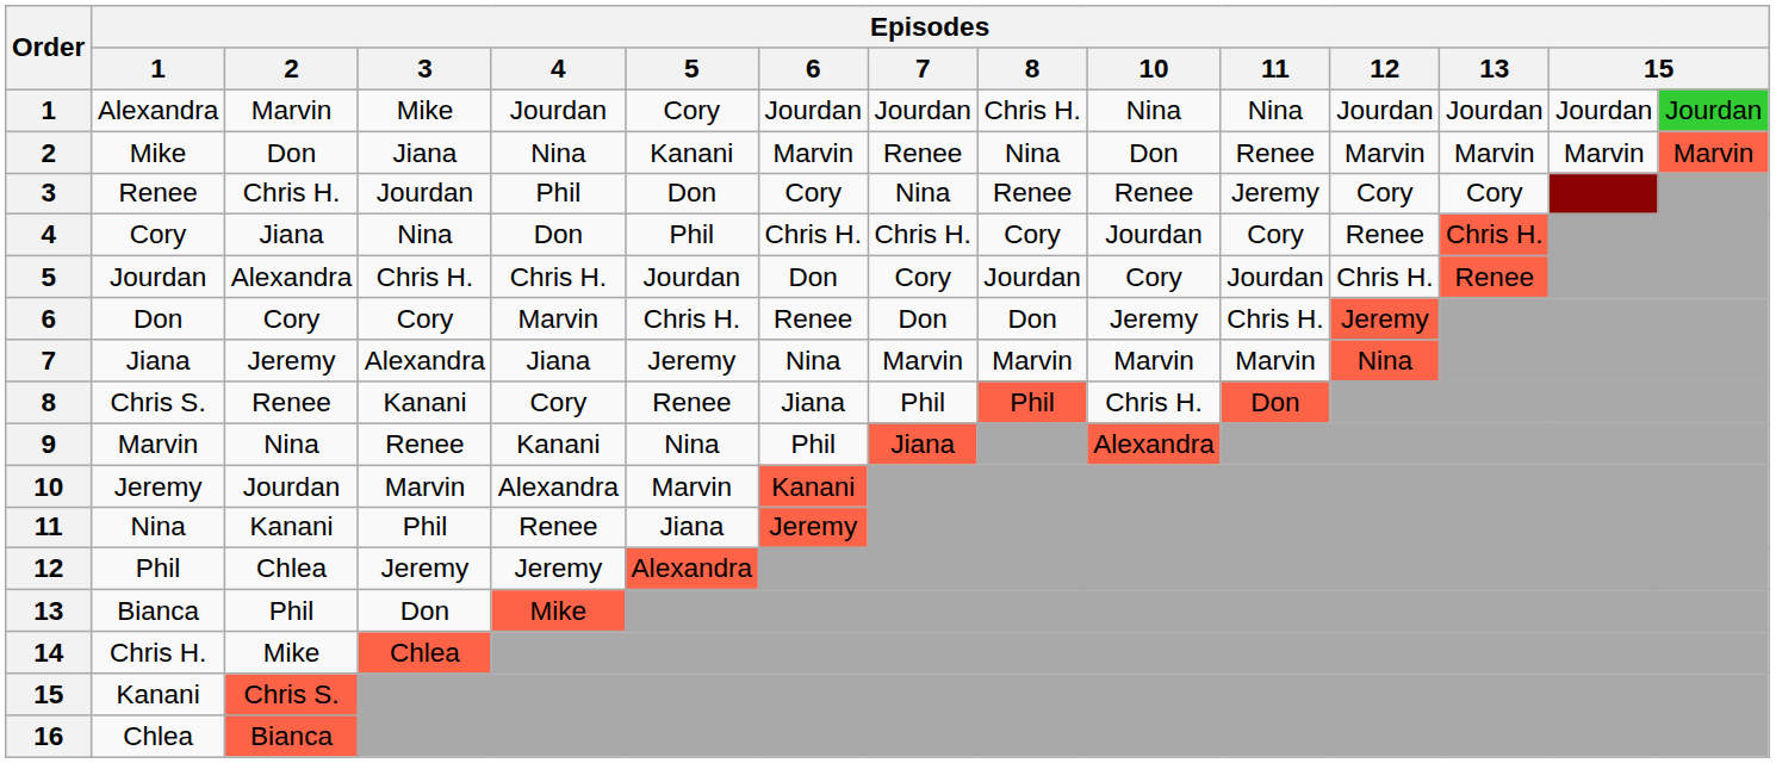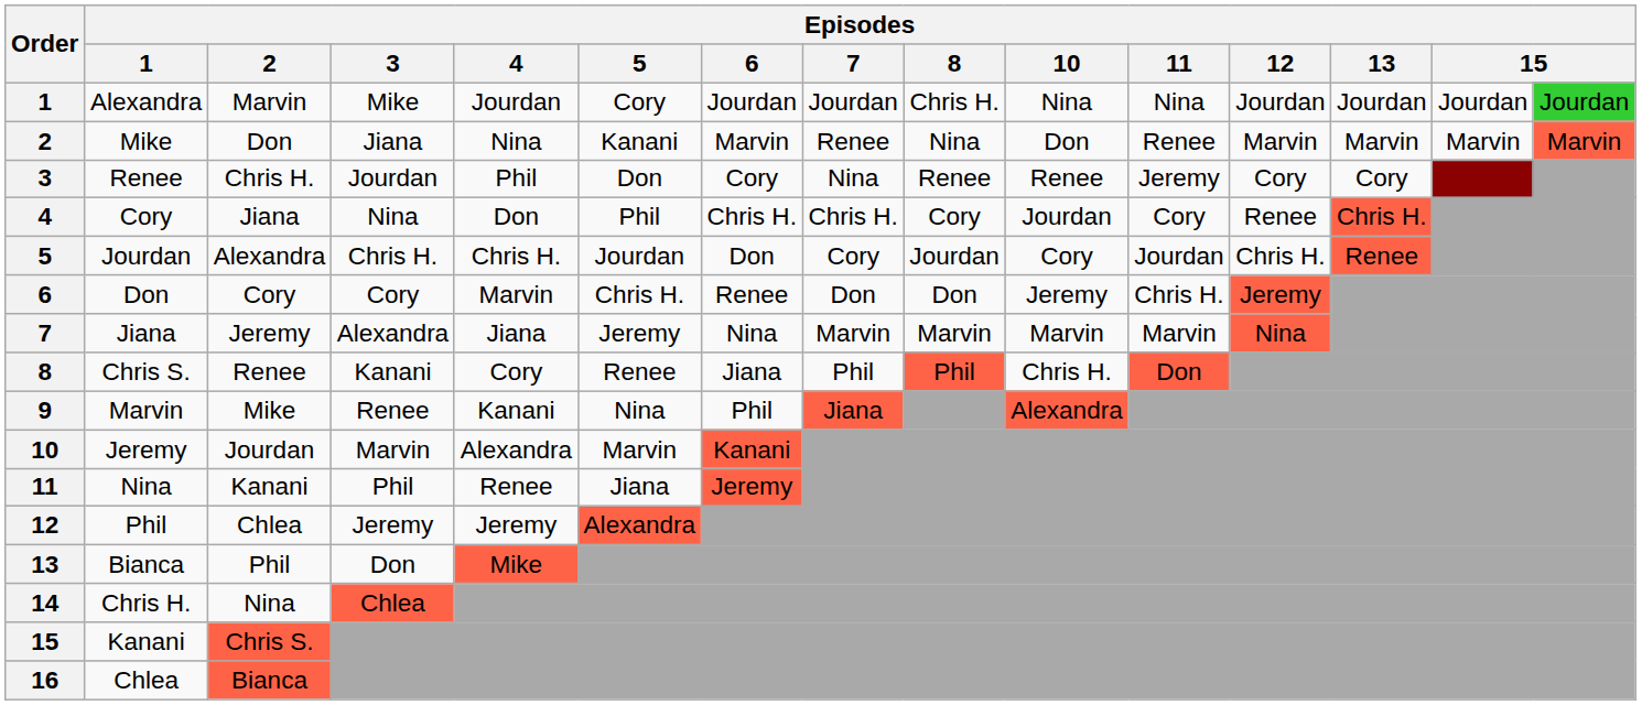9 | Episodes / 2: Nina -> Mike
14 | Episodes / 2: Mike -> Nina
